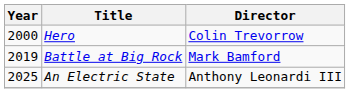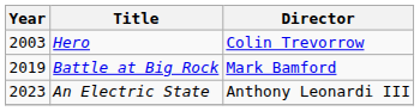Hero | Year: 2000 -> 2003
An Electric State | Year: 2025 -> 2023
